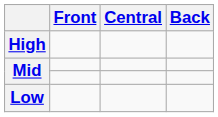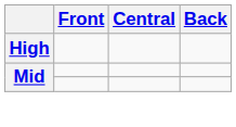- row: Low
